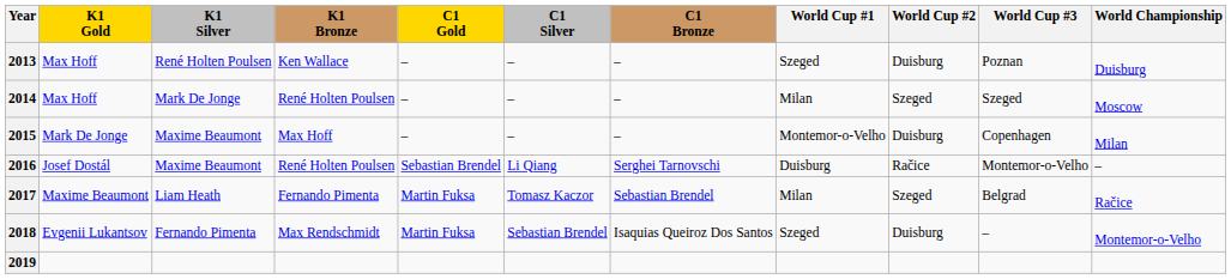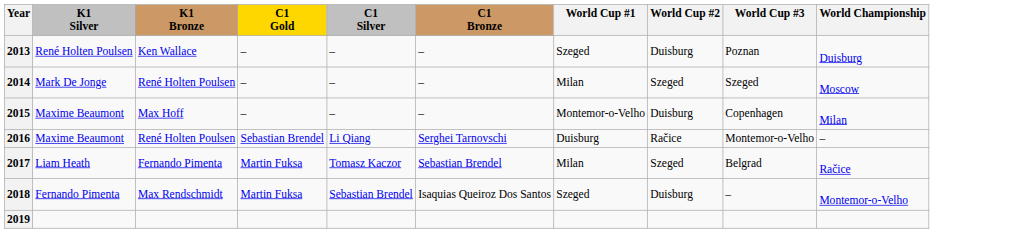- column: K1 Gold | Max Hoff | Max Hoff | Mark De Jonge | Josef Dostál | Maxime Beaumont | Evgenii Lukantsov
